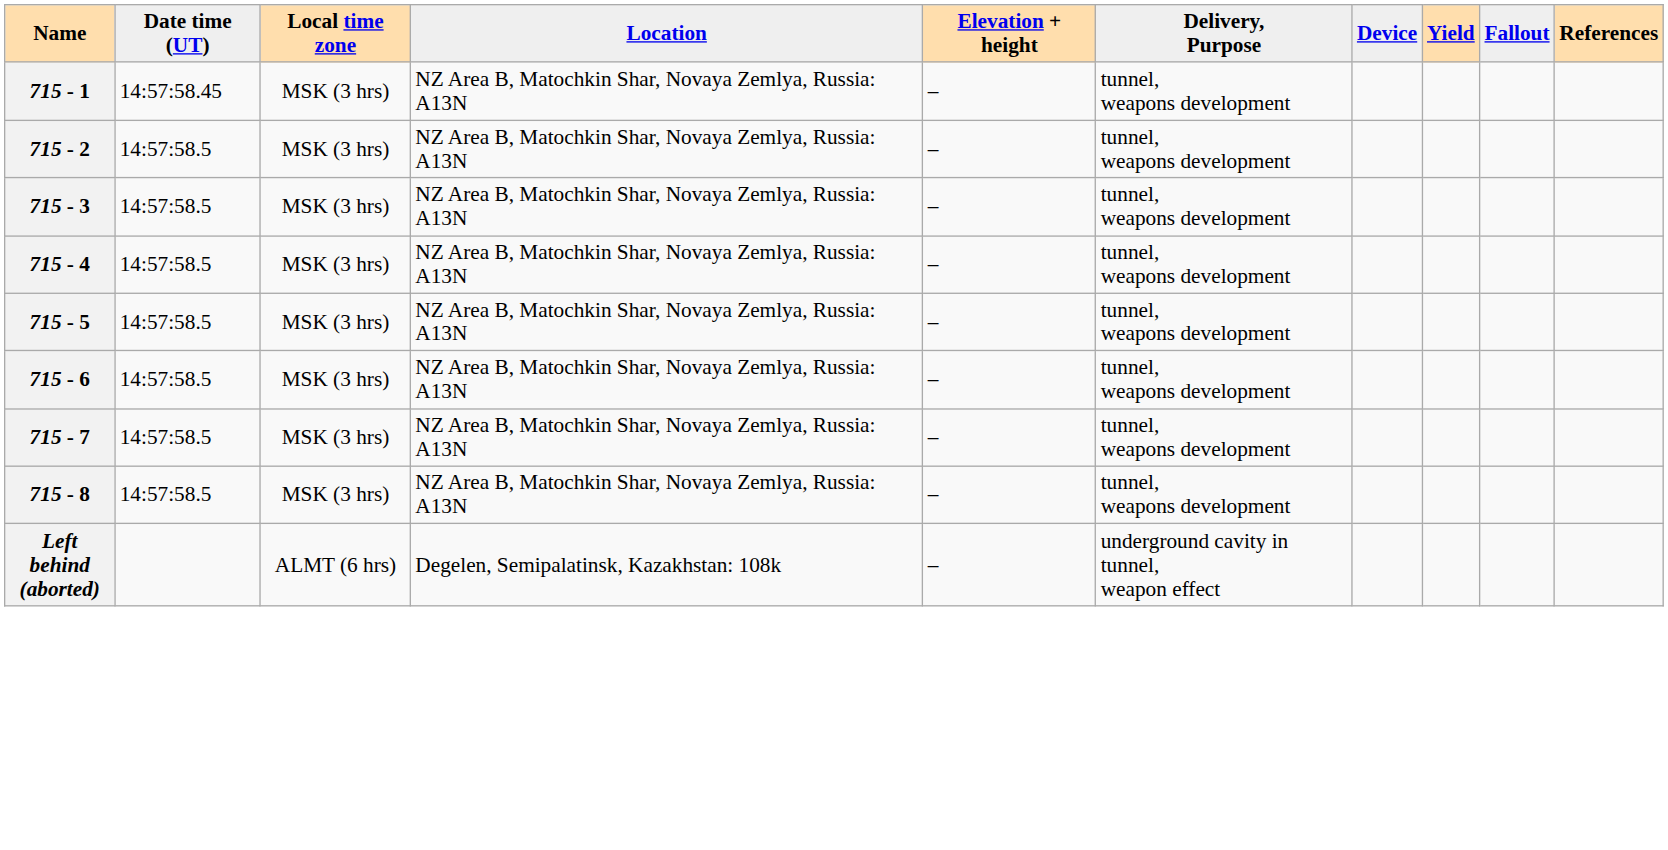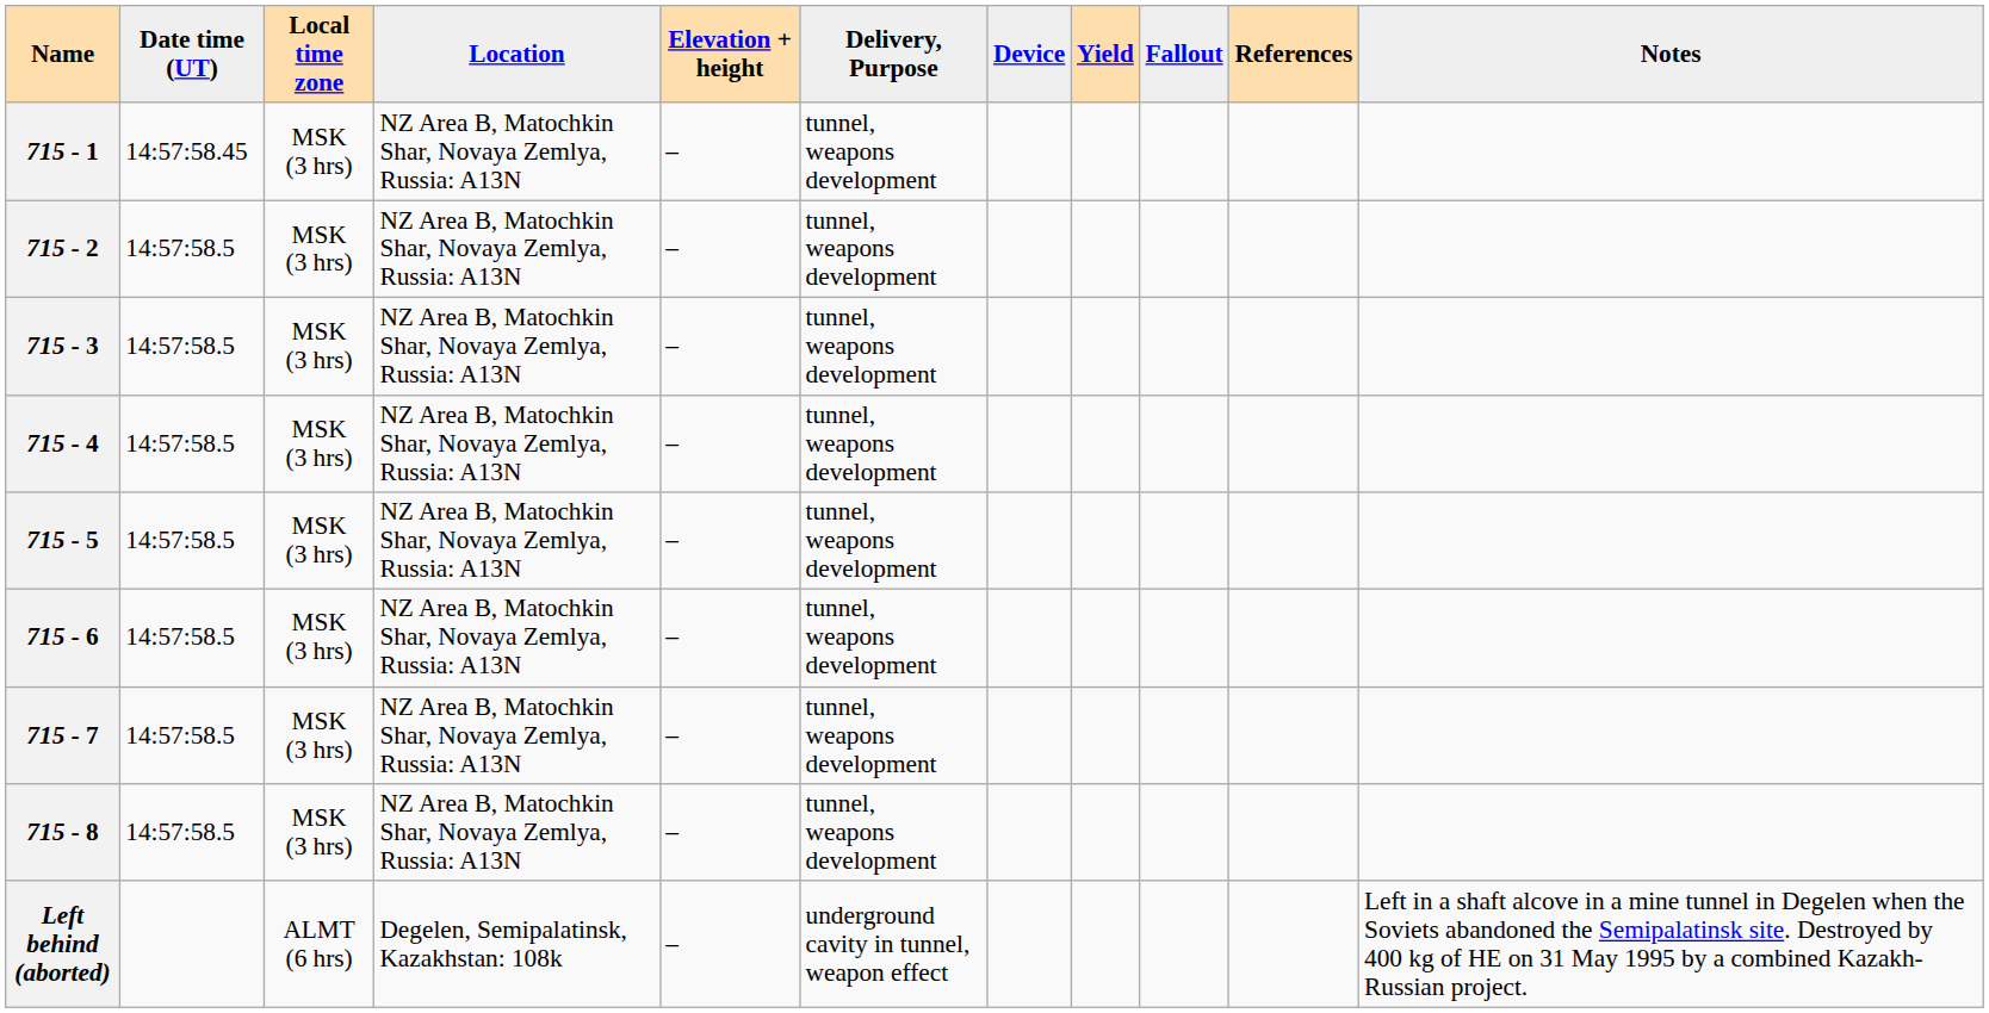+ column: Notes | Left in a shaft alcove in a mine tunnel in Degelen when the Soviets abandoned the Semipalatinsk site. Destroyed by 400 kg of HE on 31 May 1995 by a combined Kazakh-Russian project.
